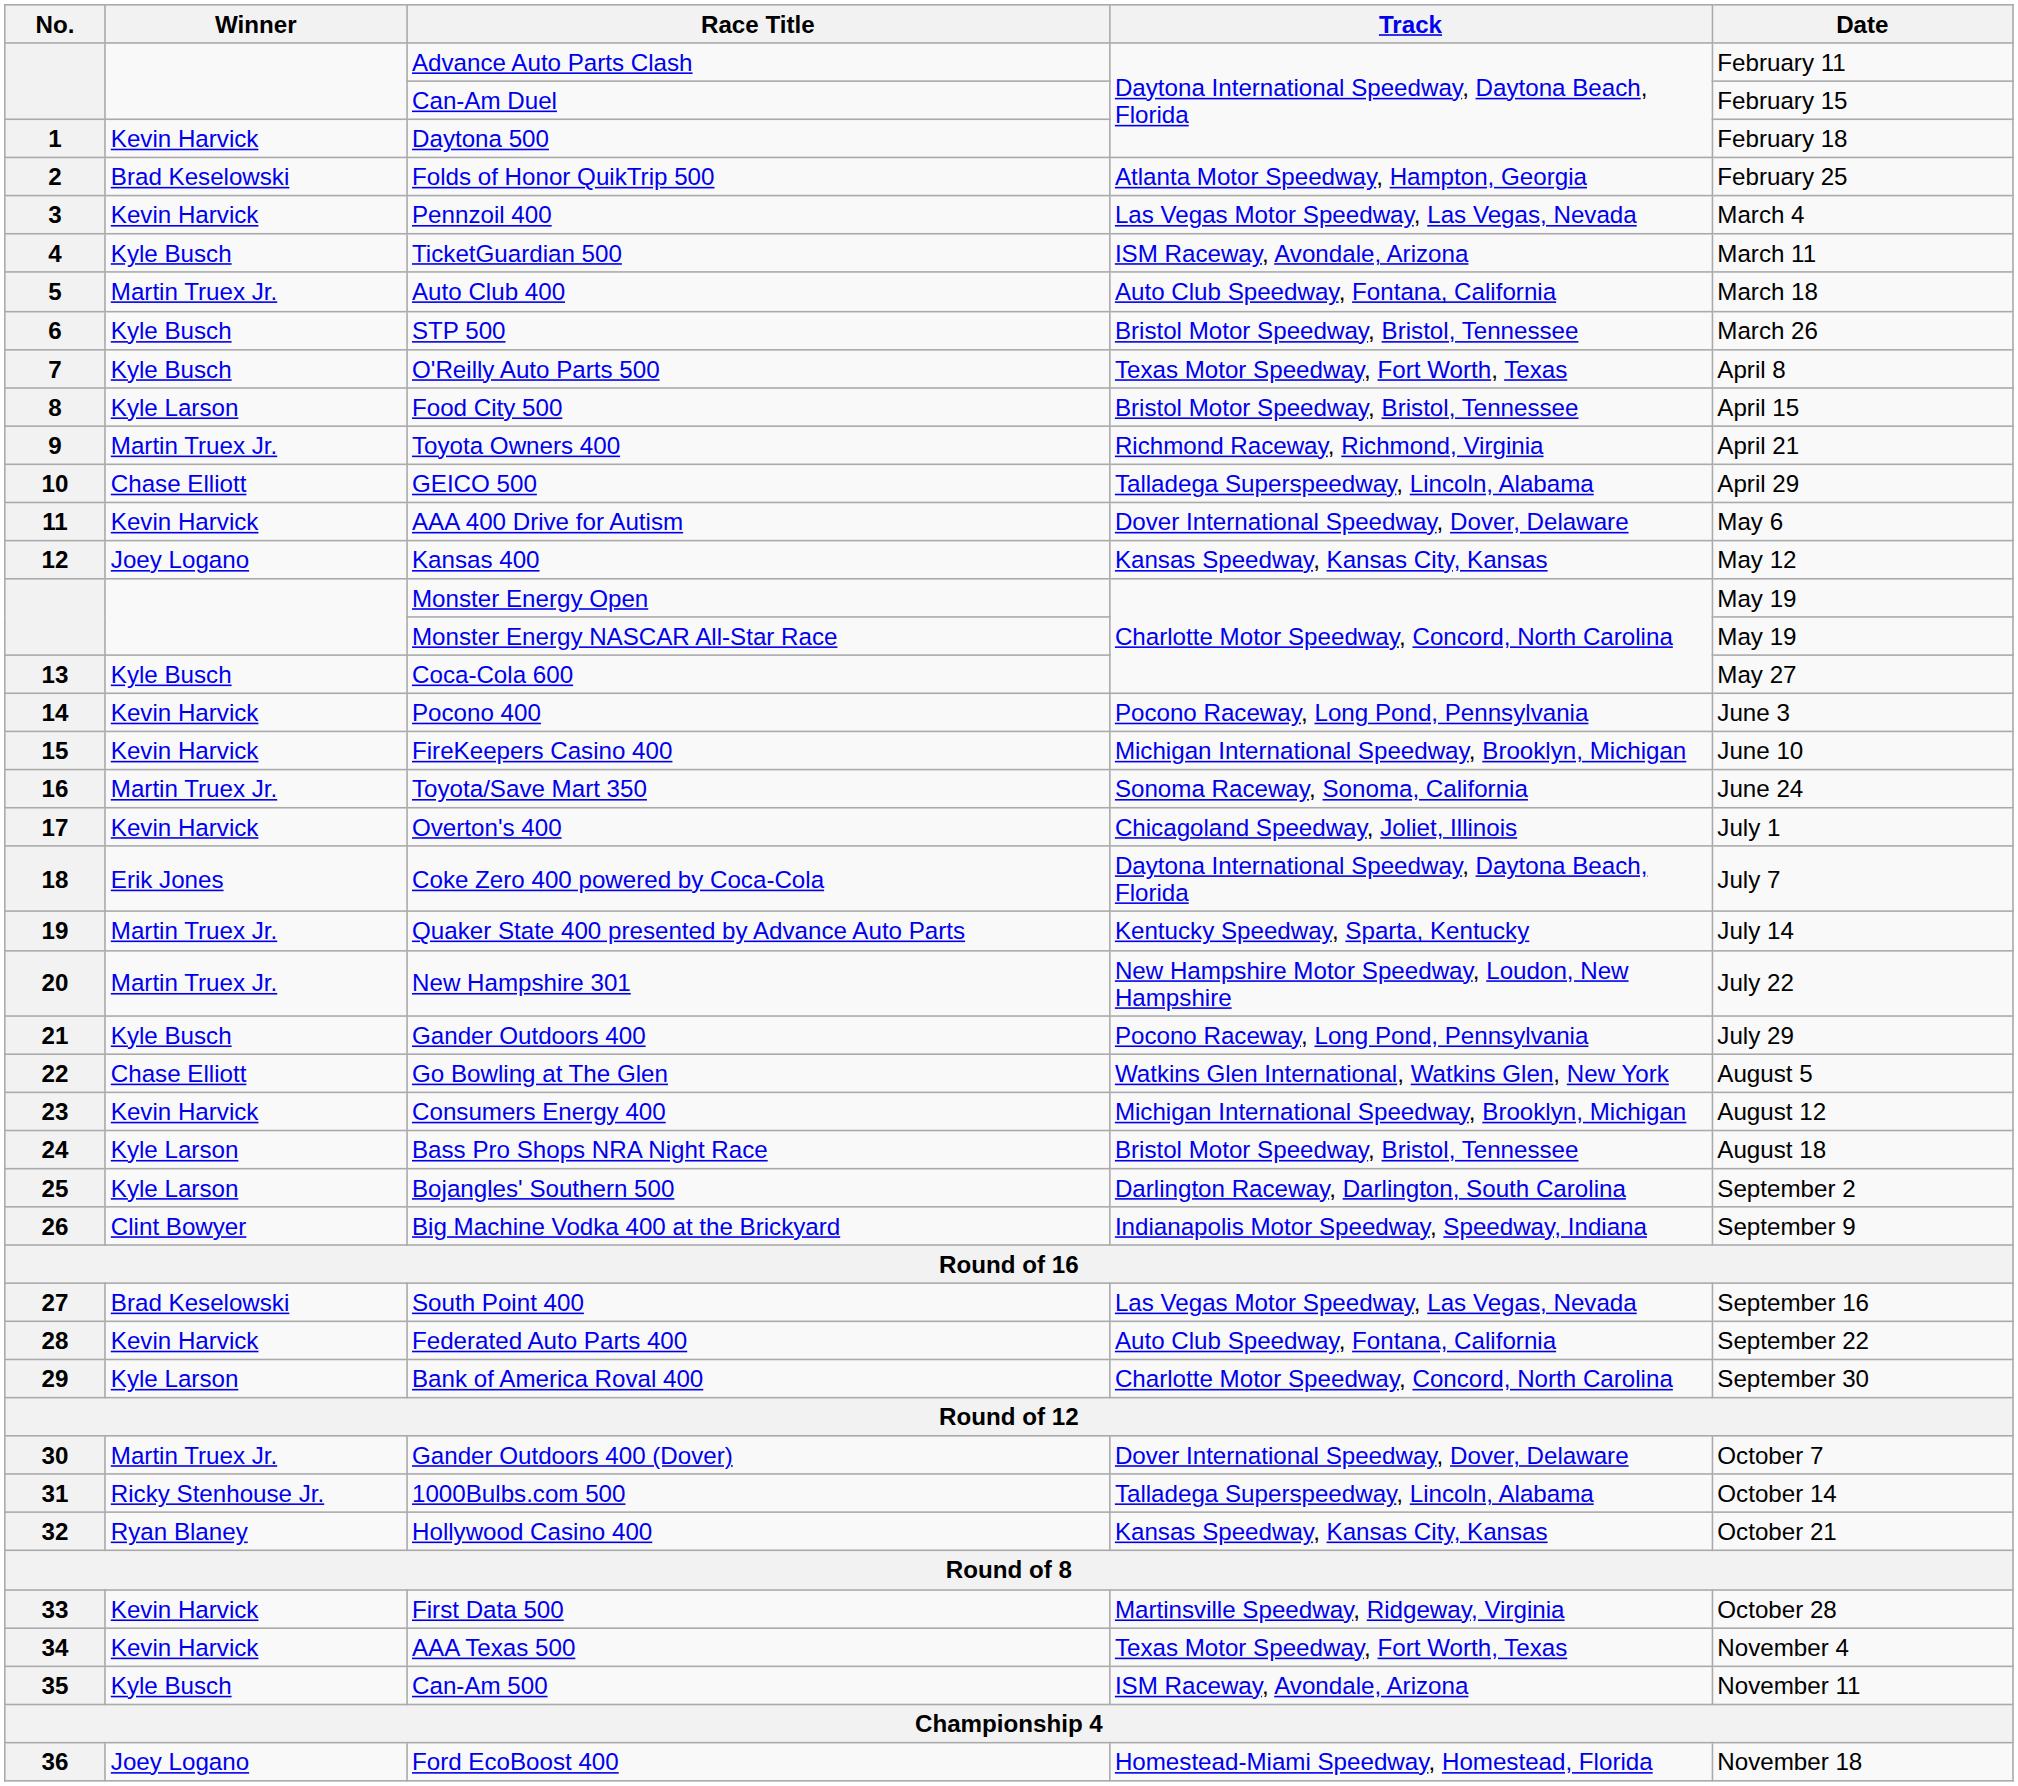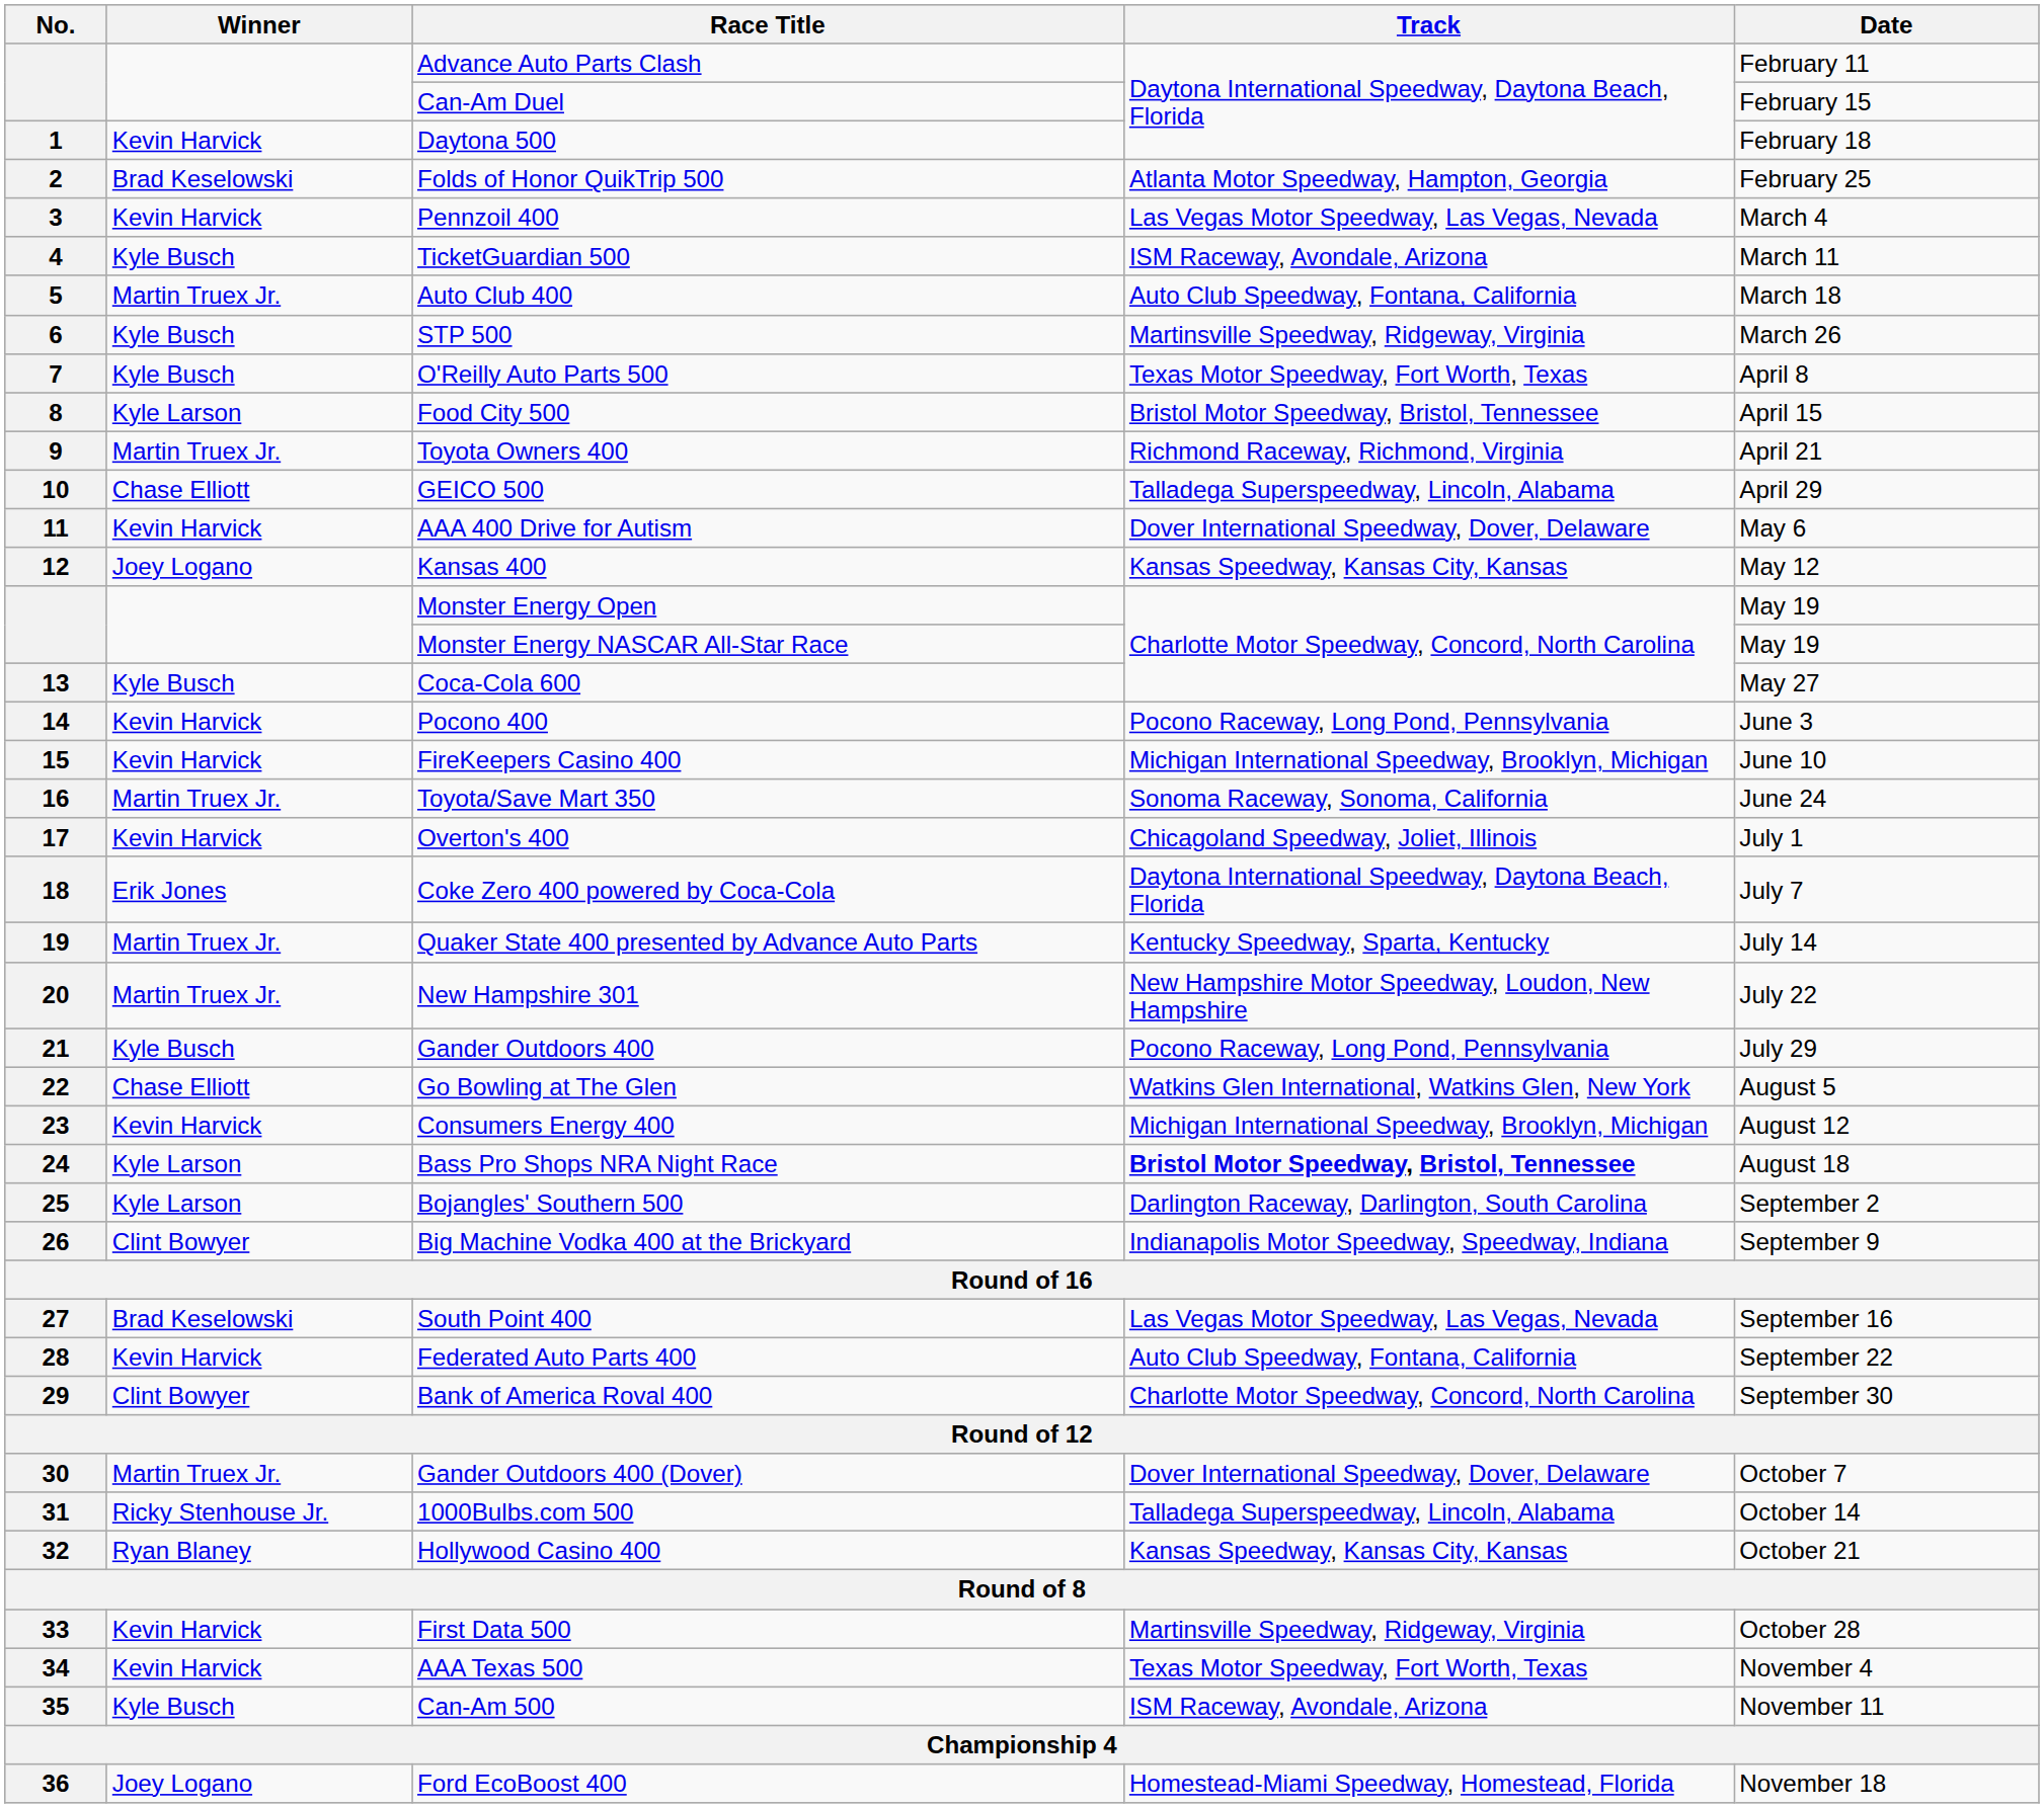STP 500 | Track: Bristol Motor Speedway, Bristol, Tennessee -> Martinsville Speedway, Ridgeway, Virginia
Bass Pro Shops NRA Night Race | Track: normal -> bold
Bank of America Roval 400 | Winner: Kyle Larson -> Clint Bowyer
